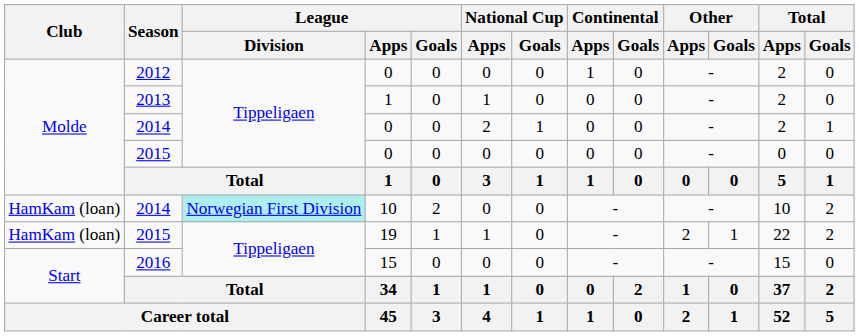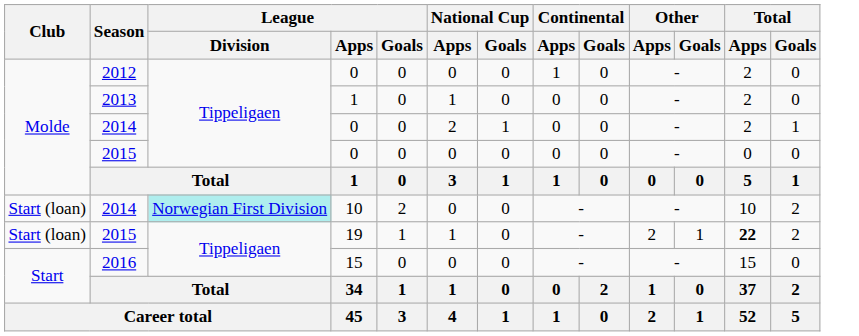2014 / 10 | Club: HamKam (loan) -> Start (loan)
2015 / 19 | Club: HamKam (loan) -> Start (loan)
2015 / 19 | Total / Apps: normal -> bold
